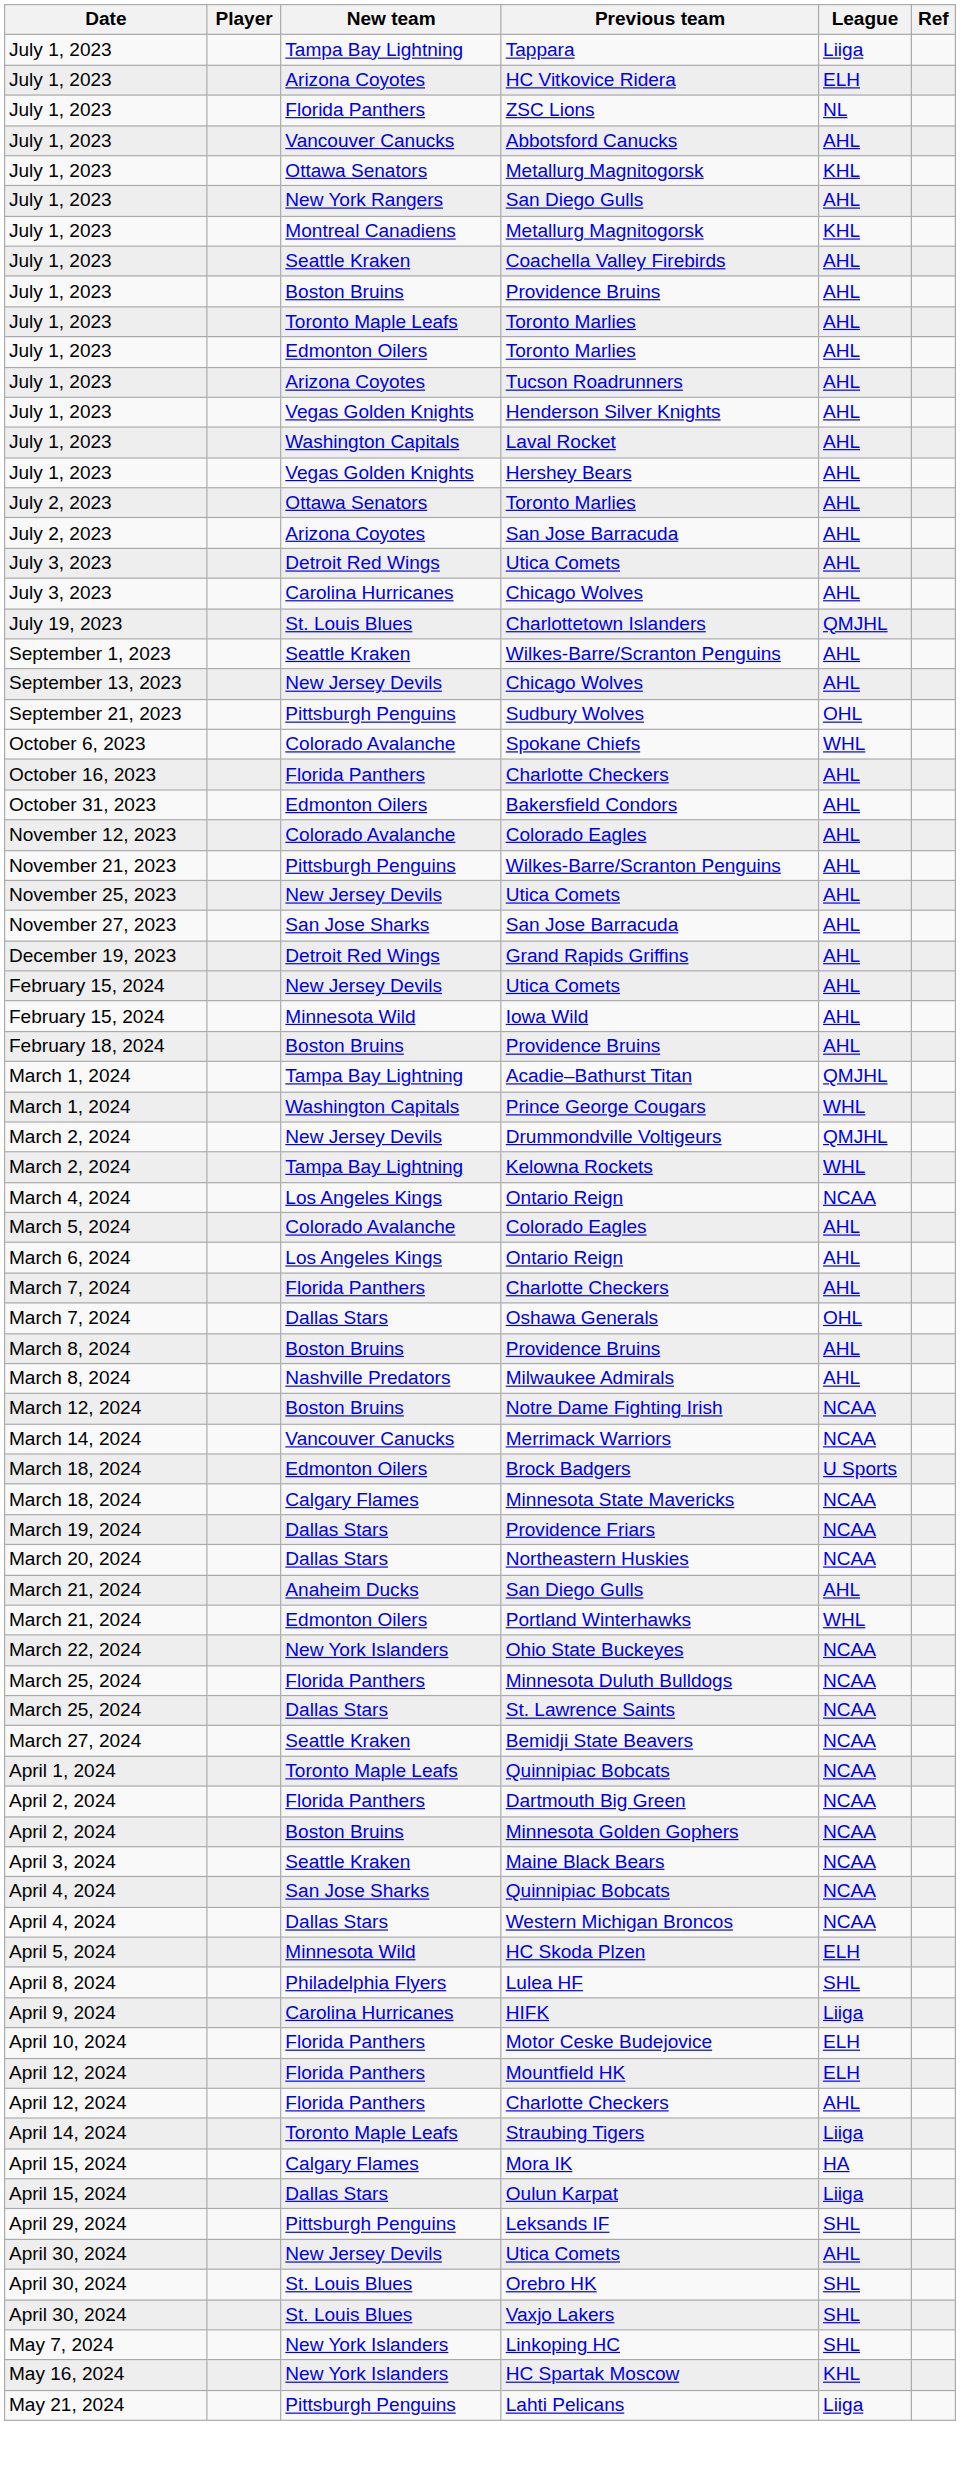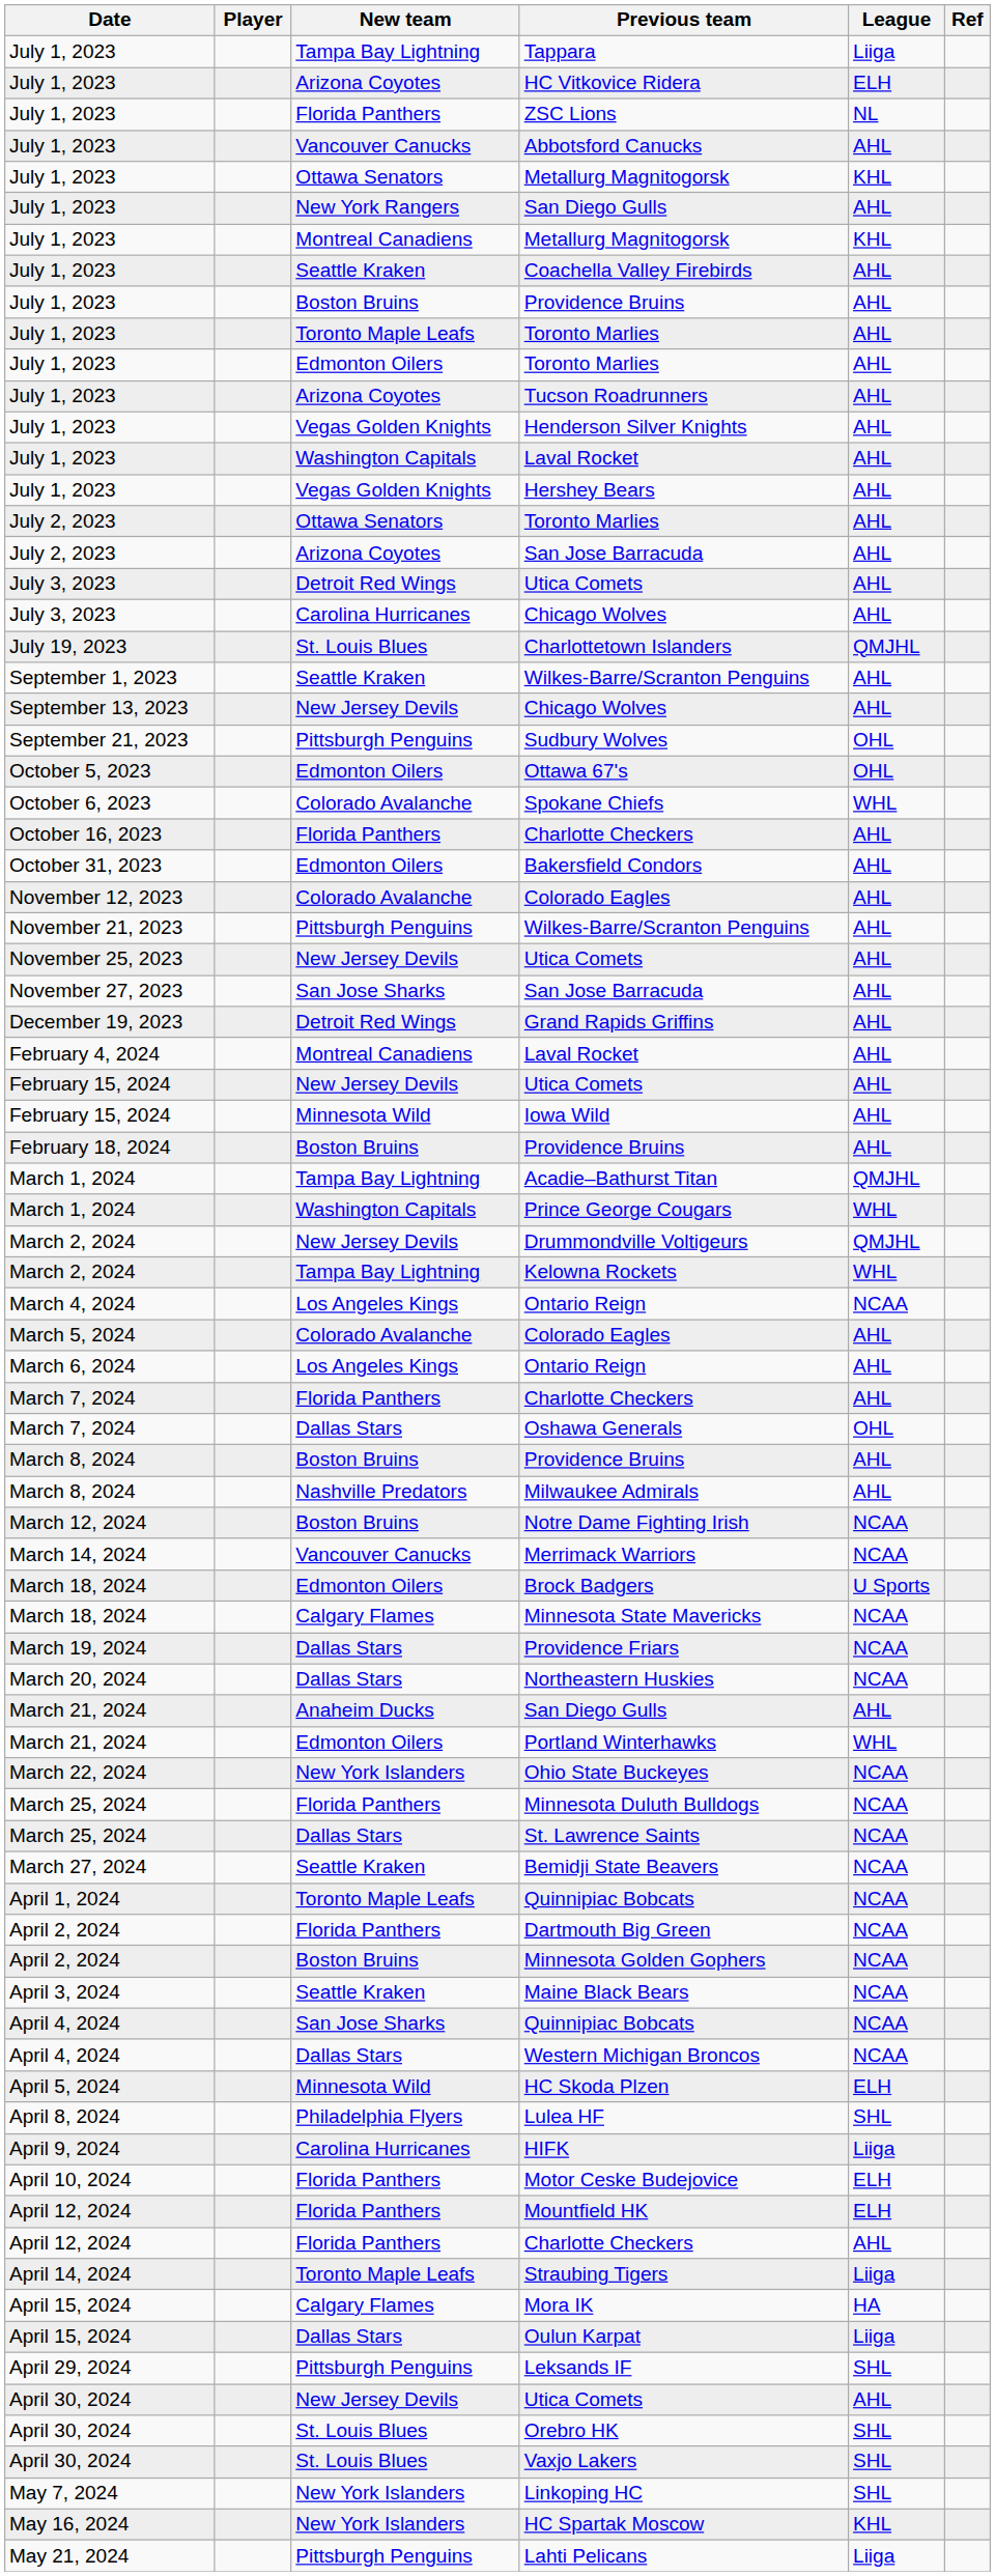+ row: October 5, 2023 | Edmonton Oilers | Ottawa 67's | OHL
+ row: February 4, 2024 | Montreal Canadiens | Laval Rocket | AHL
